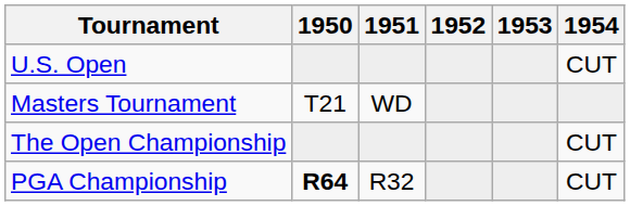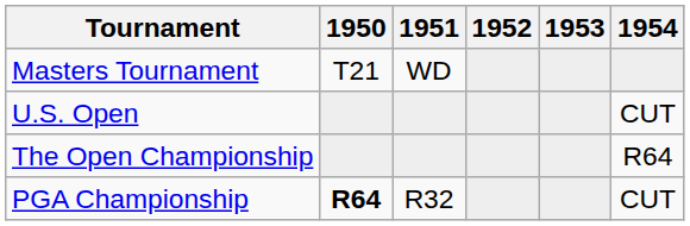rows swapped: Masters Tournament <-> U.S. Open
The Open Championship | 1954: CUT -> R64
